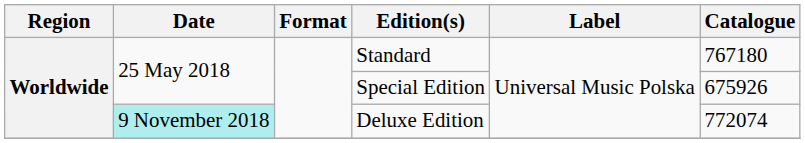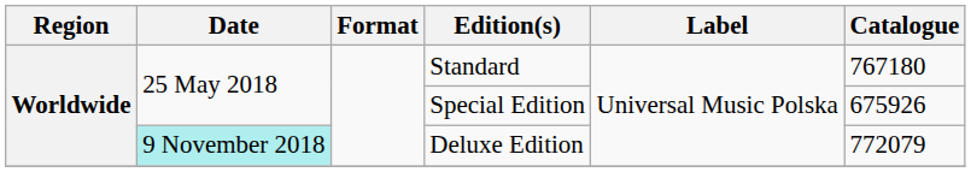Deluxe Edition | Catalogue: 772074 -> 772079
